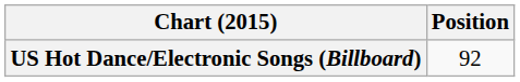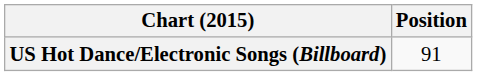US Hot Dance/Electronic Songs (Billboard) | Position: 92 -> 91
